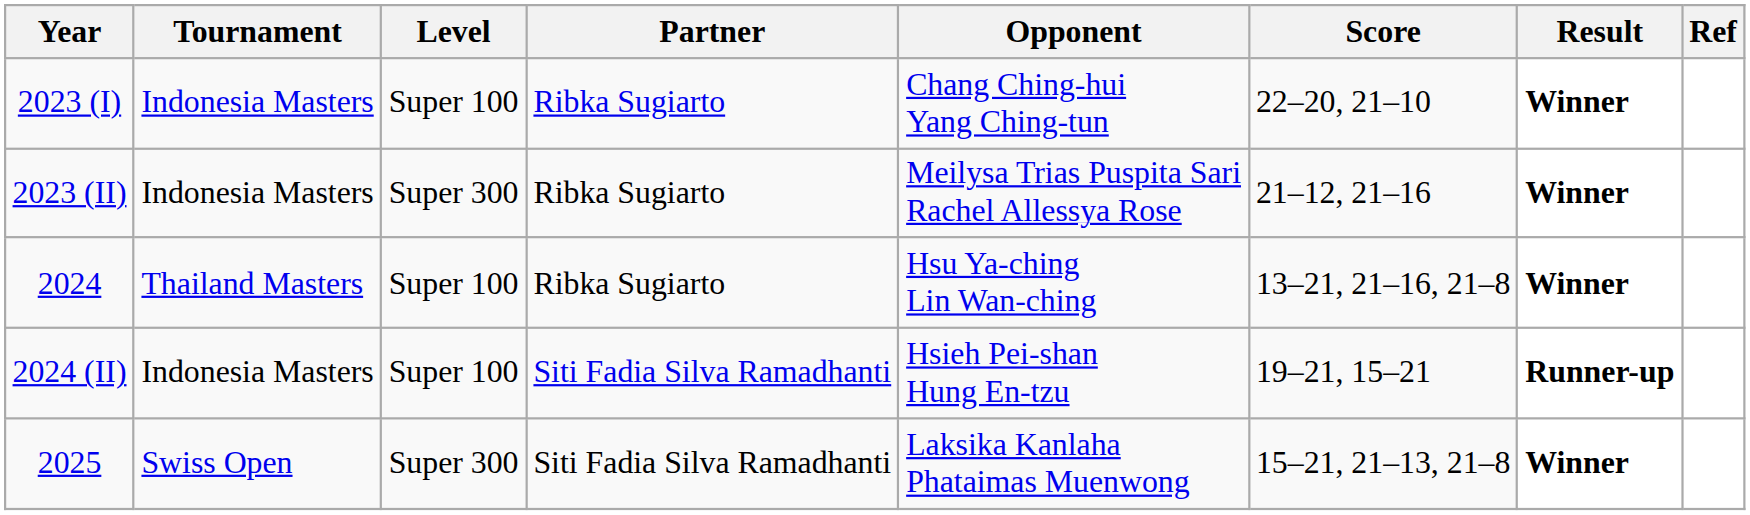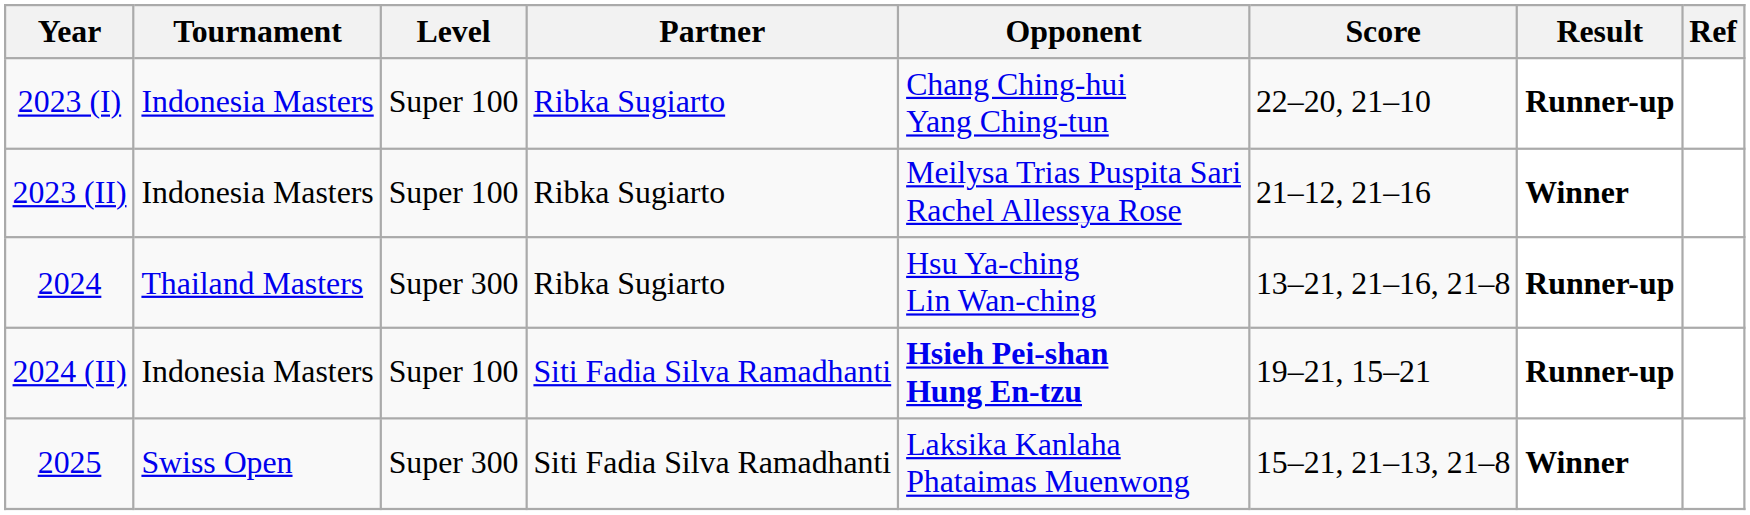2023 (I) | Result: Winner -> Runner-up
2023 (II) | Level: Super 300 -> Super 100
2024 | Level: Super 100 -> Super 300
2024 | Result: Winner -> Runner-up
2024 (II) | Opponent: normal -> bold
